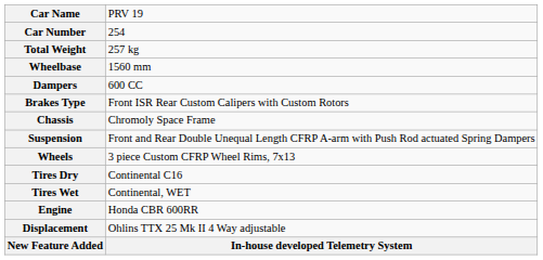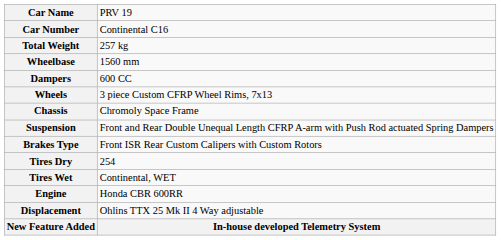Car Number | column 2: 254 -> Continental C16
rows swapped: Brakes Type <-> Wheels
Tires Dry | column 2: Continental C16 -> 254
